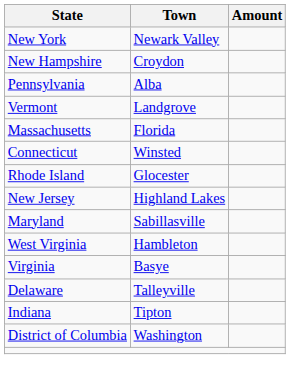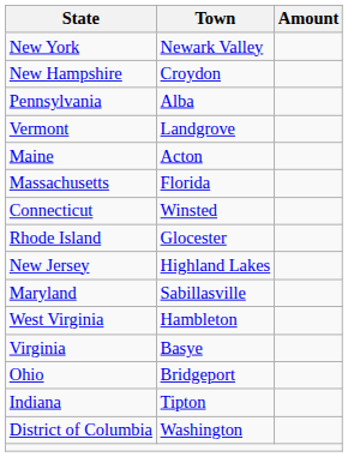+ row: Maine | Acton
+ row: Ohio | Bridgeport
- row: Delaware | Talleyville
